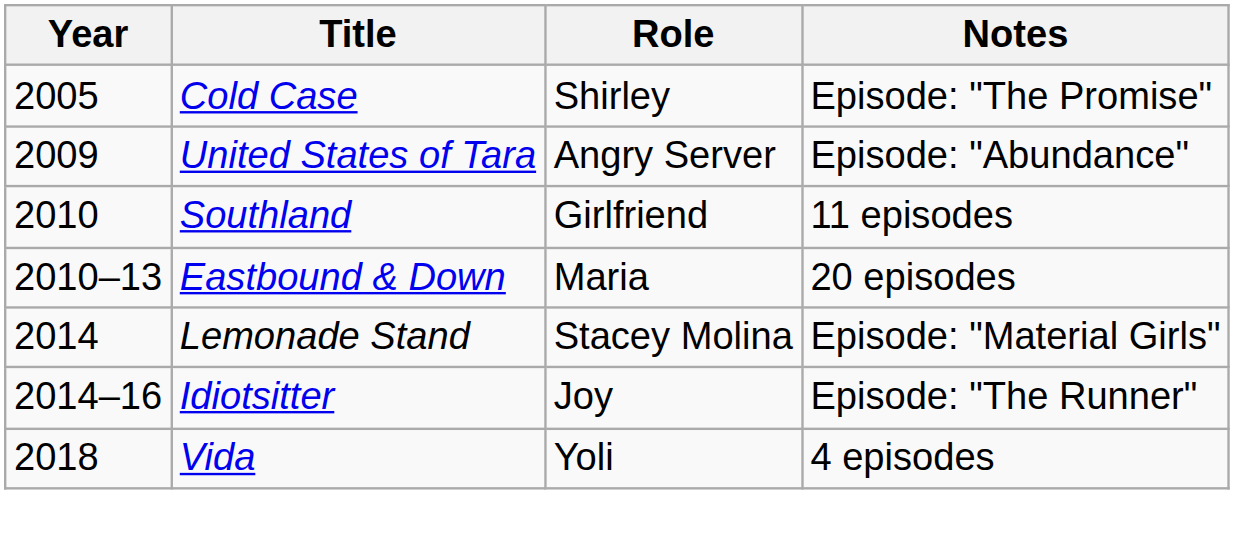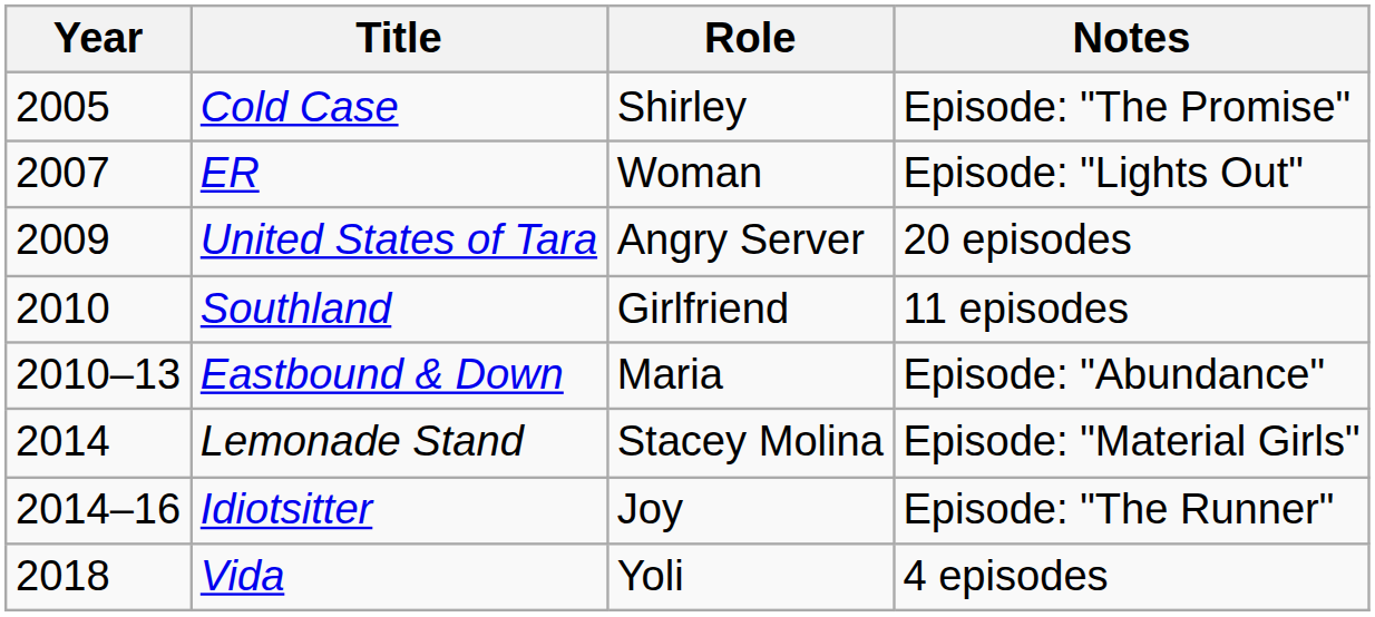+ row: 2007 | ER | Woman | Episode: "Lights Out"
United States of Tara | Notes: Episode: "Abundance" -> 20 episodes
Eastbound & Down | Notes: 20 episodes -> Episode: "Abundance"
